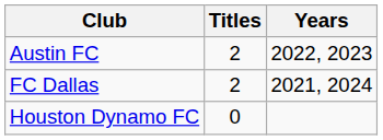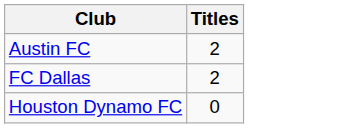- column: Years | 2022, 2023 | 2021, 2024
